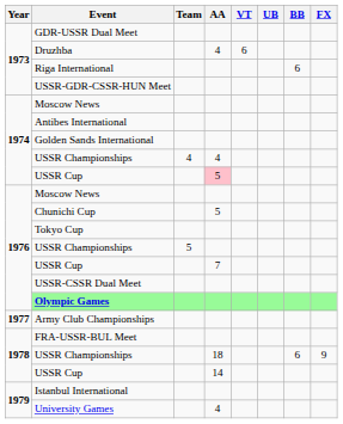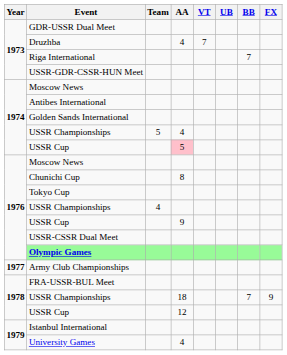Druzhba | VT: 6 -> 7
Riga International | BB: 6 -> 7
1974 / USSR Championships | Team: 4 -> 5
Chunichi Cup | AA: 5 -> 8
1976 / USSR Championships | Team: 5 -> 4
1976 / USSR Cup | AA: 7 -> 9
1978 / USSR Championships | BB: 6 -> 7
1978 / USSR Cup | AA: 14 -> 12
